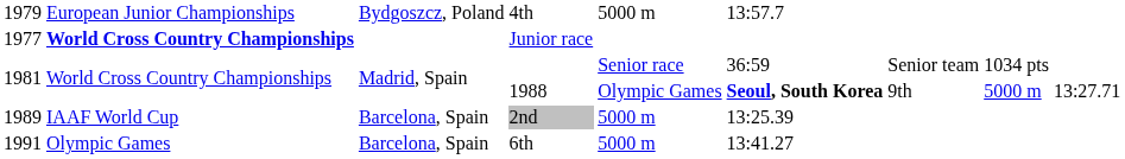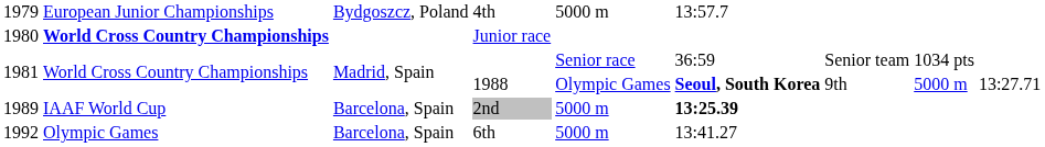Junior race | column 1: 1977 -> 1980
2nd | column 6: normal -> bold
6th | column 1: 1991 -> 1992
